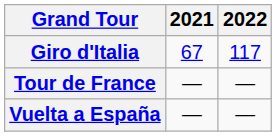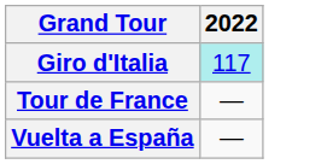- column: 2021 | 67 | — | —
Giro d'Italia | 2022: no background -> paleturquoise background
